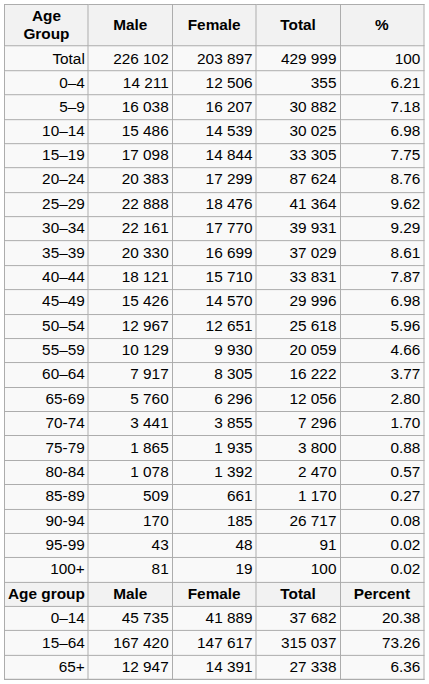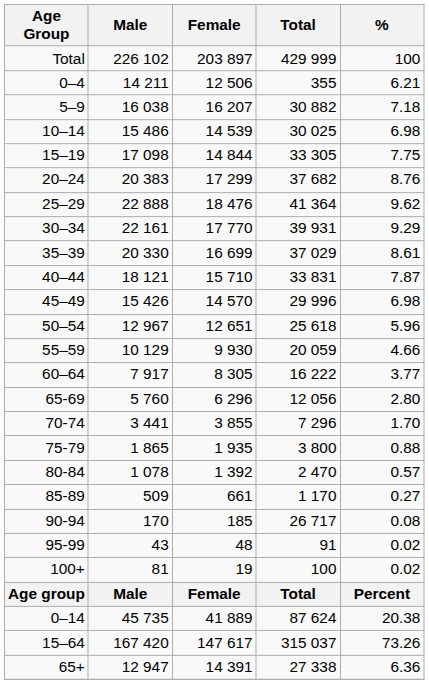20–24 | Total: 87 624 -> 37 682
0–14 | Total: 37 682 -> 87 624
